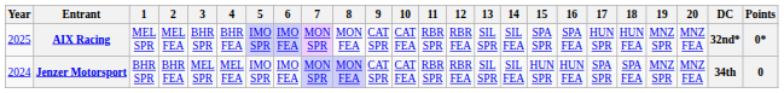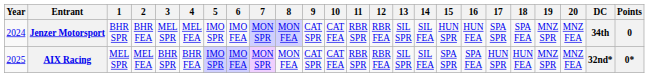rows swapped: Jenzer Motorsport <-> AIX Racing
